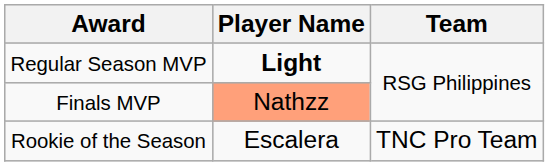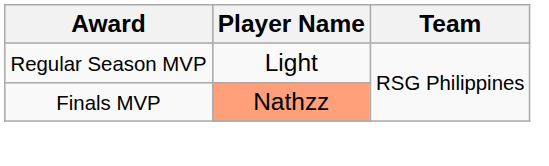Regular Season MVP | Player Name: bold -> normal
- row: Rookie of the Season | Escalera | TNC Pro Team
